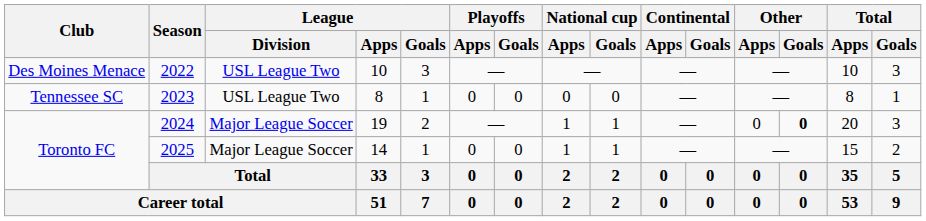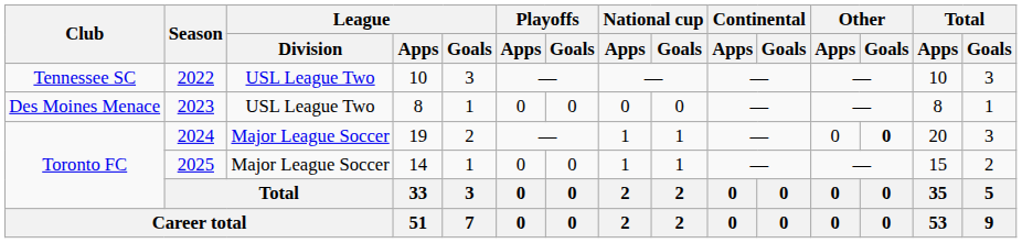2022 | Club: Des Moines Menace -> Tennessee SC
2023 | Club: Tennessee SC -> Des Moines Menace
